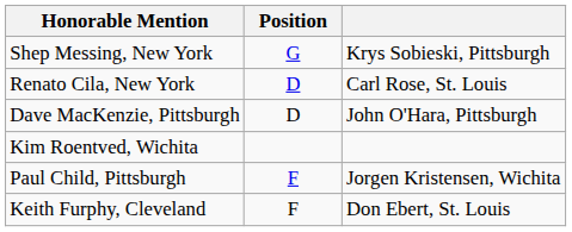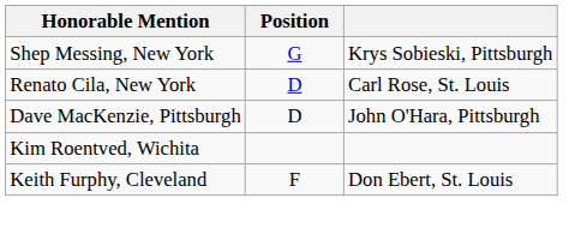- row: Paul Child, Pittsburgh | F | Jorgen Kristensen, Wichita
